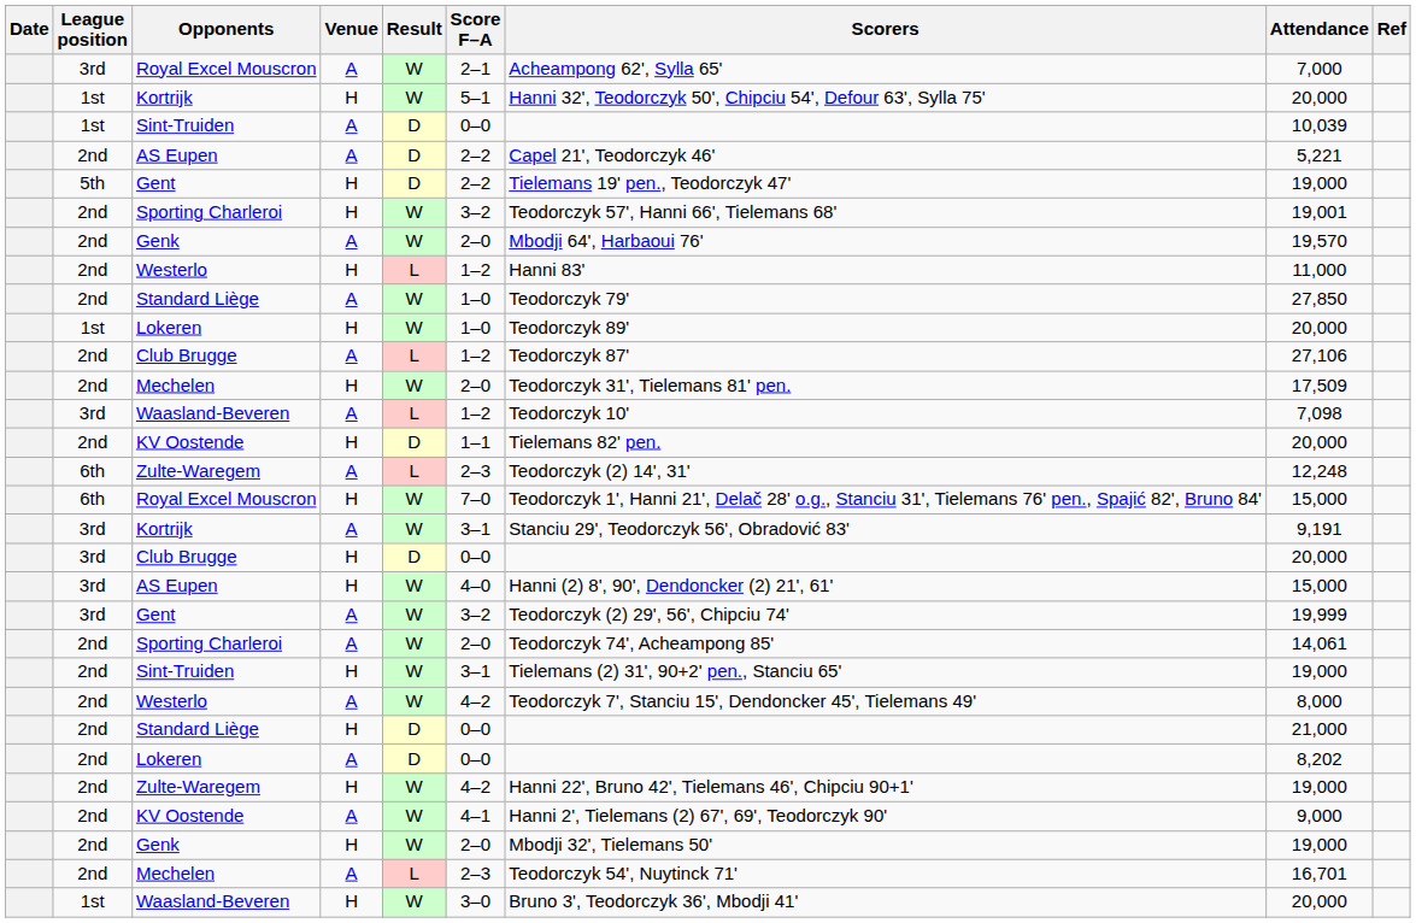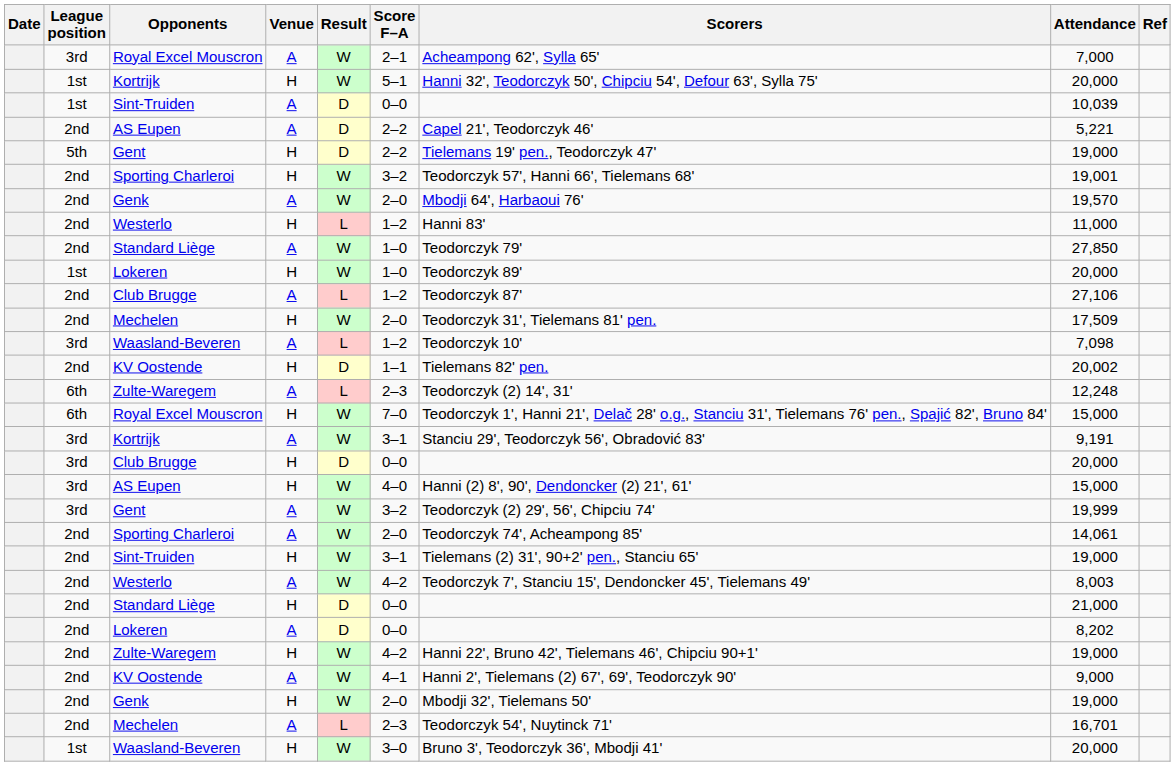KV Oostende / H | Attendance: 20,000 -> 20,002
Westerlo / A | Attendance: 8,000 -> 8,003
